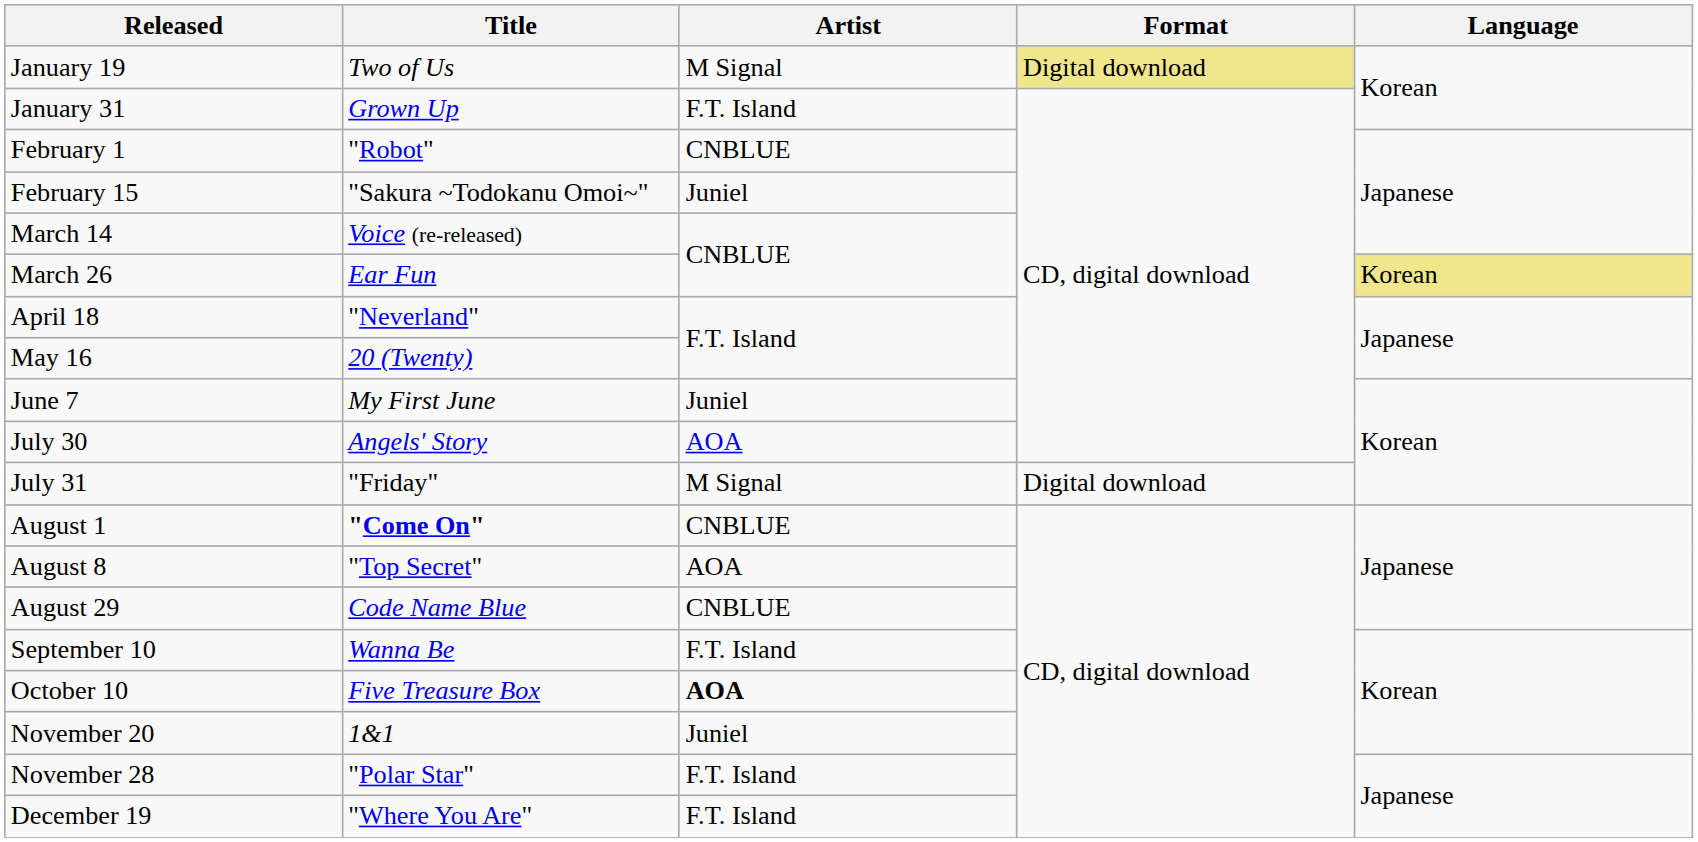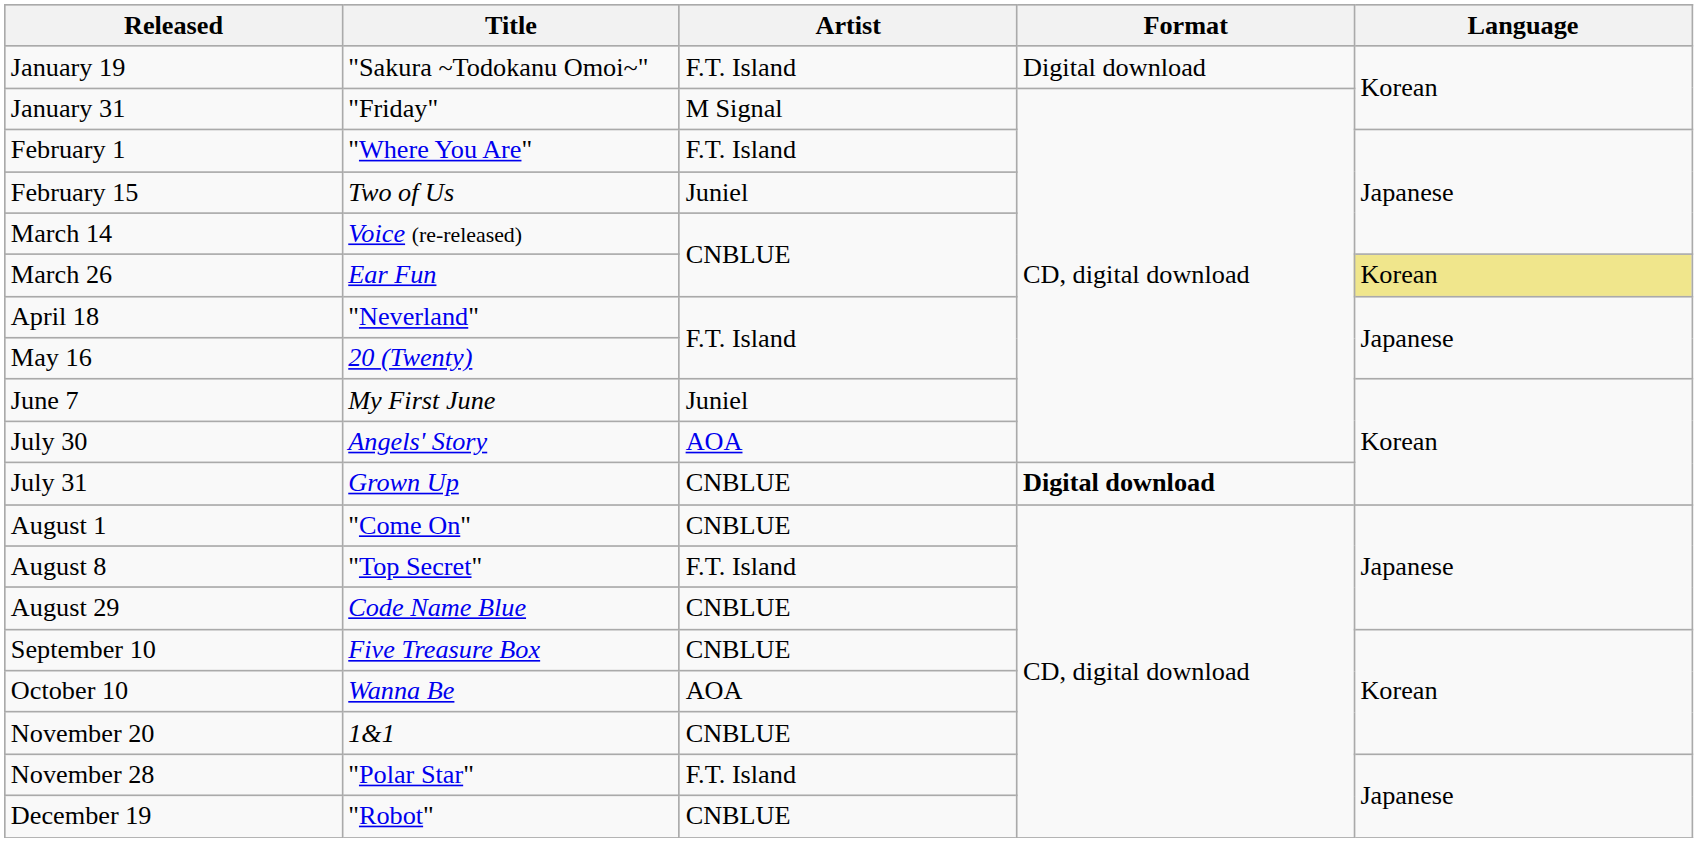January 19 | Title: Two of Us -> "Sakura ~Todokanu Omoi~"
January 19 | Artist: M Signal -> F.T. Island
January 19 | Format: khaki background -> no background
January 31 | Title: Grown Up -> "Friday"
January 31 | Artist: F.T. Island -> M Signal
February 1 | Title: "Robot" -> "Where You Are"
February 1 | Artist: CNBLUE -> F.T. Island
February 15 | Title: "Sakura ~Todokanu Omoi~" -> Two of Us
July 31 | Title: "Friday" -> Grown Up
July 31 | Artist: M Signal -> CNBLUE
July 31 | Format: normal -> bold
August 1 | Title: bold -> normal
August 8 | Artist: AOA -> F.T. Island
September 10 | Title: Wanna Be -> Five Treasure Box
September 10 | Artist: F.T. Island -> CNBLUE
October 10 | Title: Five Treasure Box -> Wanna Be
October 10 | Artist: bold -> normal
November 20 | Artist: Juniel -> CNBLUE
December 19 | Title: "Where You Are" -> "Robot"
December 19 | Artist: F.T. Island -> CNBLUE
